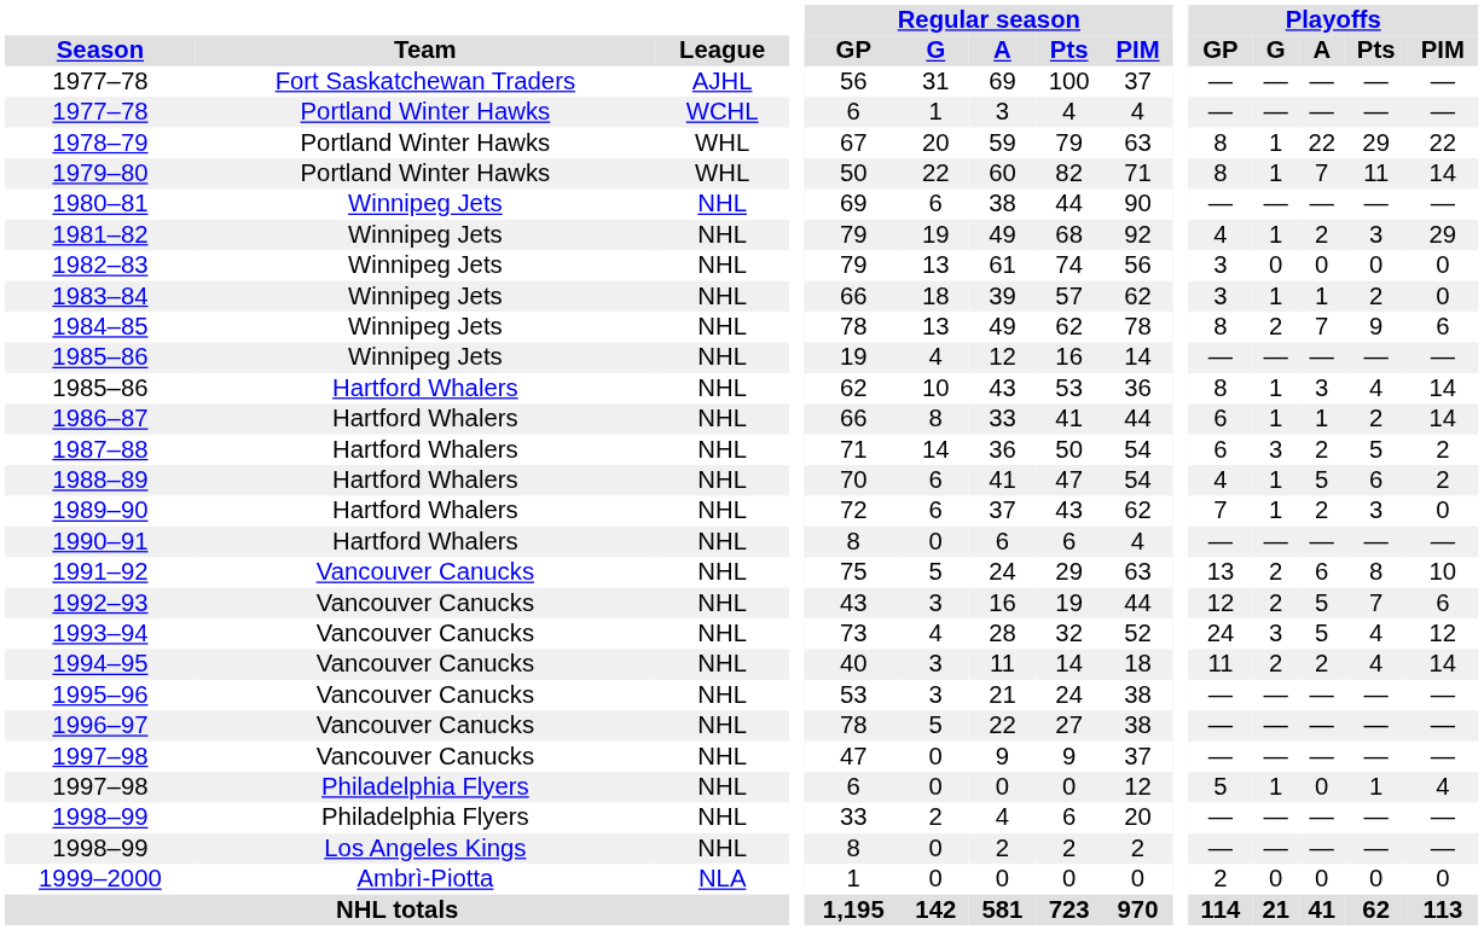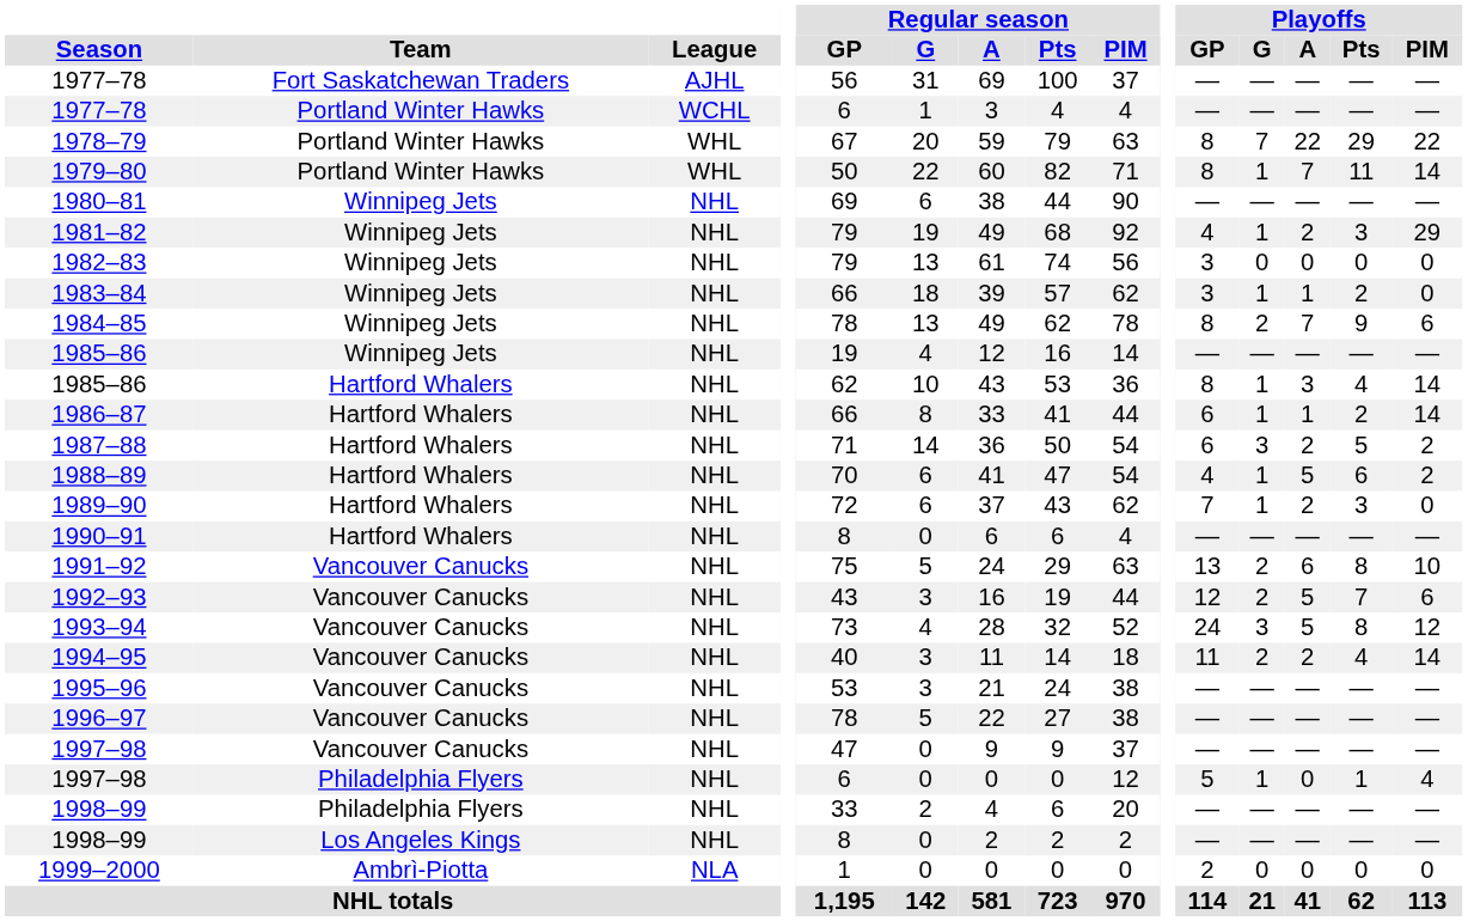1978–79 | Playoffs / G: 1 -> 7
1993–94 | Playoffs / Pts: 4 -> 8
